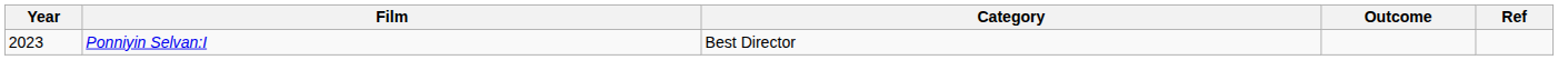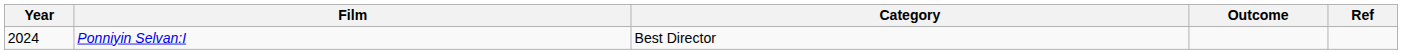Ponniyin Selvan:I | Year: 2023 -> 2024
